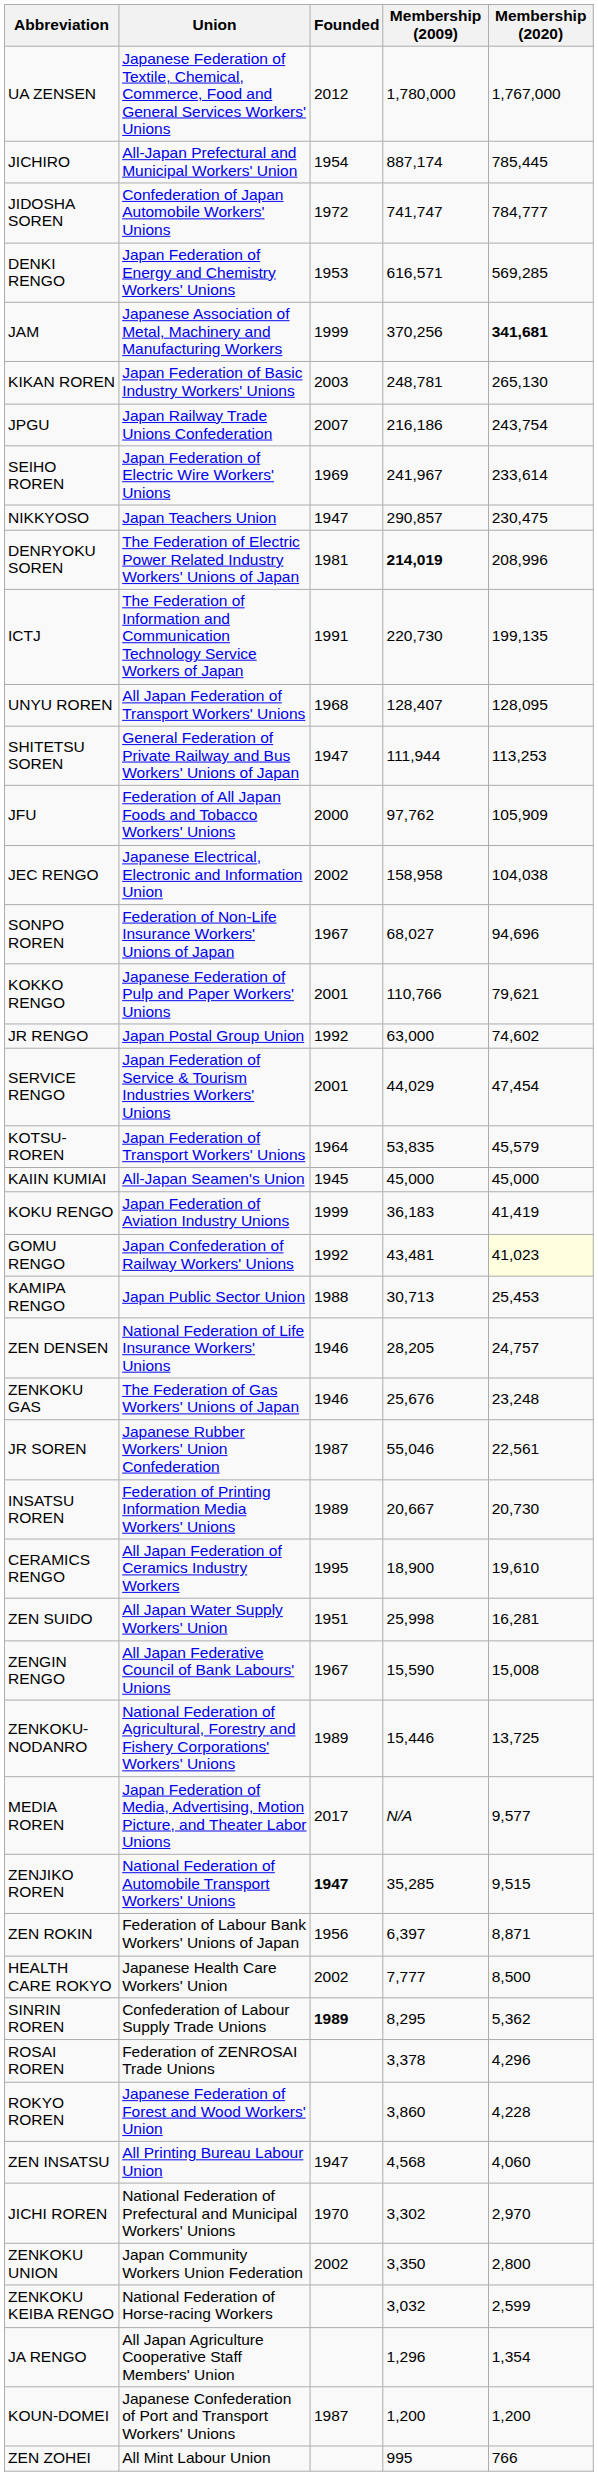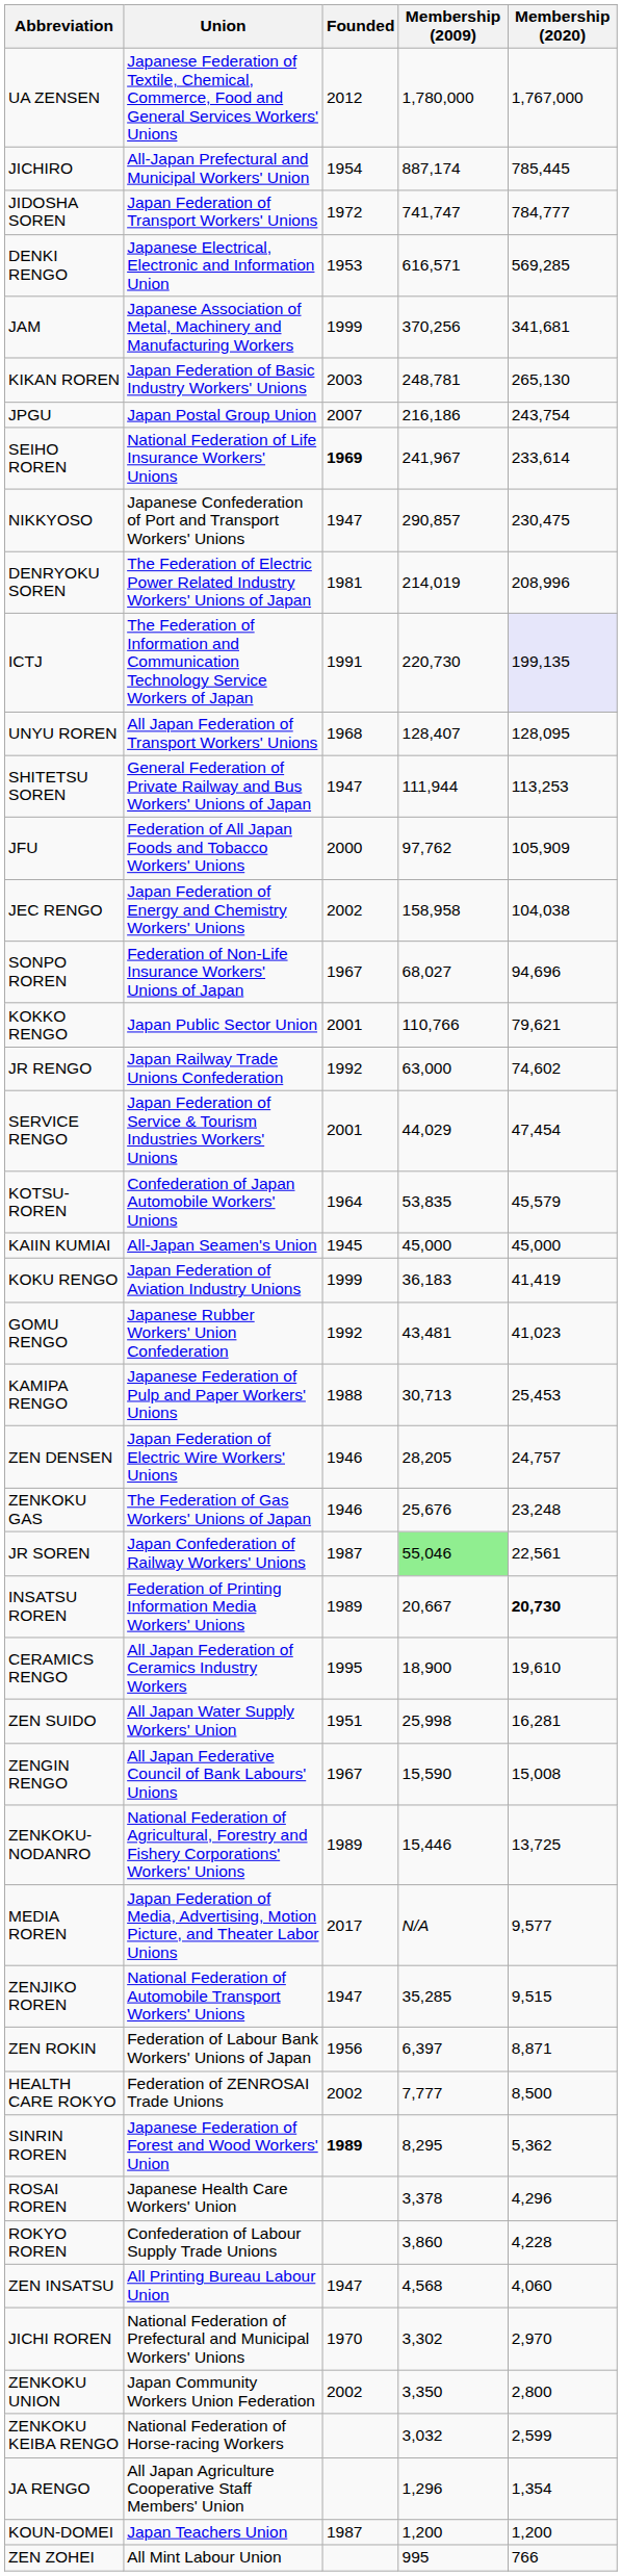JIDOSHA SOREN | Union: Confederation of Japan Automobile Workers' Unions -> Japan Federation of Transport Workers' Unions
DENKI RENGO | Union: Japan Federation of Energy and Chemistry Workers' Unions -> Japanese Electrical, Electronic and Information Union
JAM | Membership (2020): bold -> normal
JPGU | Union: Japan Railway Trade Unions Confederation -> Japan Postal Group Union
SEIHO ROREN | Union: Japan Federation of Electric Wire Workers' Unions -> National Federation of Life Insurance Workers' Unions
SEIHO ROREN | Founded: normal -> bold
NIKKYOSO | Union: Japan Teachers Union -> Japanese Confederation of Port and Transport Workers' Unions
DENRYOKU SOREN | Membership (2009): bold -> normal
ICTJ | Membership (2020): no background -> lavender background
JEC RENGO | Union: Japanese Electrical, Electronic and Information Union -> Japan Federation of Energy and Chemistry Workers' Unions
KOKKO RENGO | Union: Japanese Federation of Pulp and Paper Workers' Unions -> Japan Public Sector Union
JR RENGO | Union: Japan Postal Group Union -> Japan Railway Trade Unions Confederation
KOTSU-ROREN | Union: Japan Federation of Transport Workers' Unions -> Confederation of Japan Automobile Workers' Unions
GOMU RENGO | Union: Japan Confederation of Railway Workers' Unions -> Japanese Rubber Workers' Union Confederation
GOMU RENGO | Membership (2020): lightyellow background -> no background
KAMIPA RENGO | Union: Japan Public Sector Union -> Japanese Federation of Pulp and Paper Workers' Unions
ZEN DENSEN | Union: National Federation of Life Insurance Workers' Unions -> Japan Federation of Electric Wire Workers' Unions
JR SOREN | Union: Japanese Rubber Workers' Union Confederation -> Japan Confederation of Railway Workers' Unions
JR SOREN | Membership (2009): no background -> lightgreen background
INSATSU ROREN | Membership (2020): normal -> bold
ZENJIKO ROREN | Founded: bold -> normal
HEALTH CARE ROKYO | Union: Japanese Health Care Workers' Union -> Federation of ZENROSAI Trade Unions
SINRIN ROREN | Union: Confederation of Labour Supply Trade Unions -> Japanese Federation of Forest and Wood Workers' Union
ROSAI ROREN | Union: Federation of ZENROSAI Trade Unions -> Japanese Health Care Workers' Union
ROKYO ROREN | Union: Japanese Federation of Forest and Wood Workers' Union -> Confederation of Labour Supply Trade Unions
KOUN-DOMEI | Union: Japanese Confederation of Port and Transport Workers' Unions -> Japan Teachers Union
